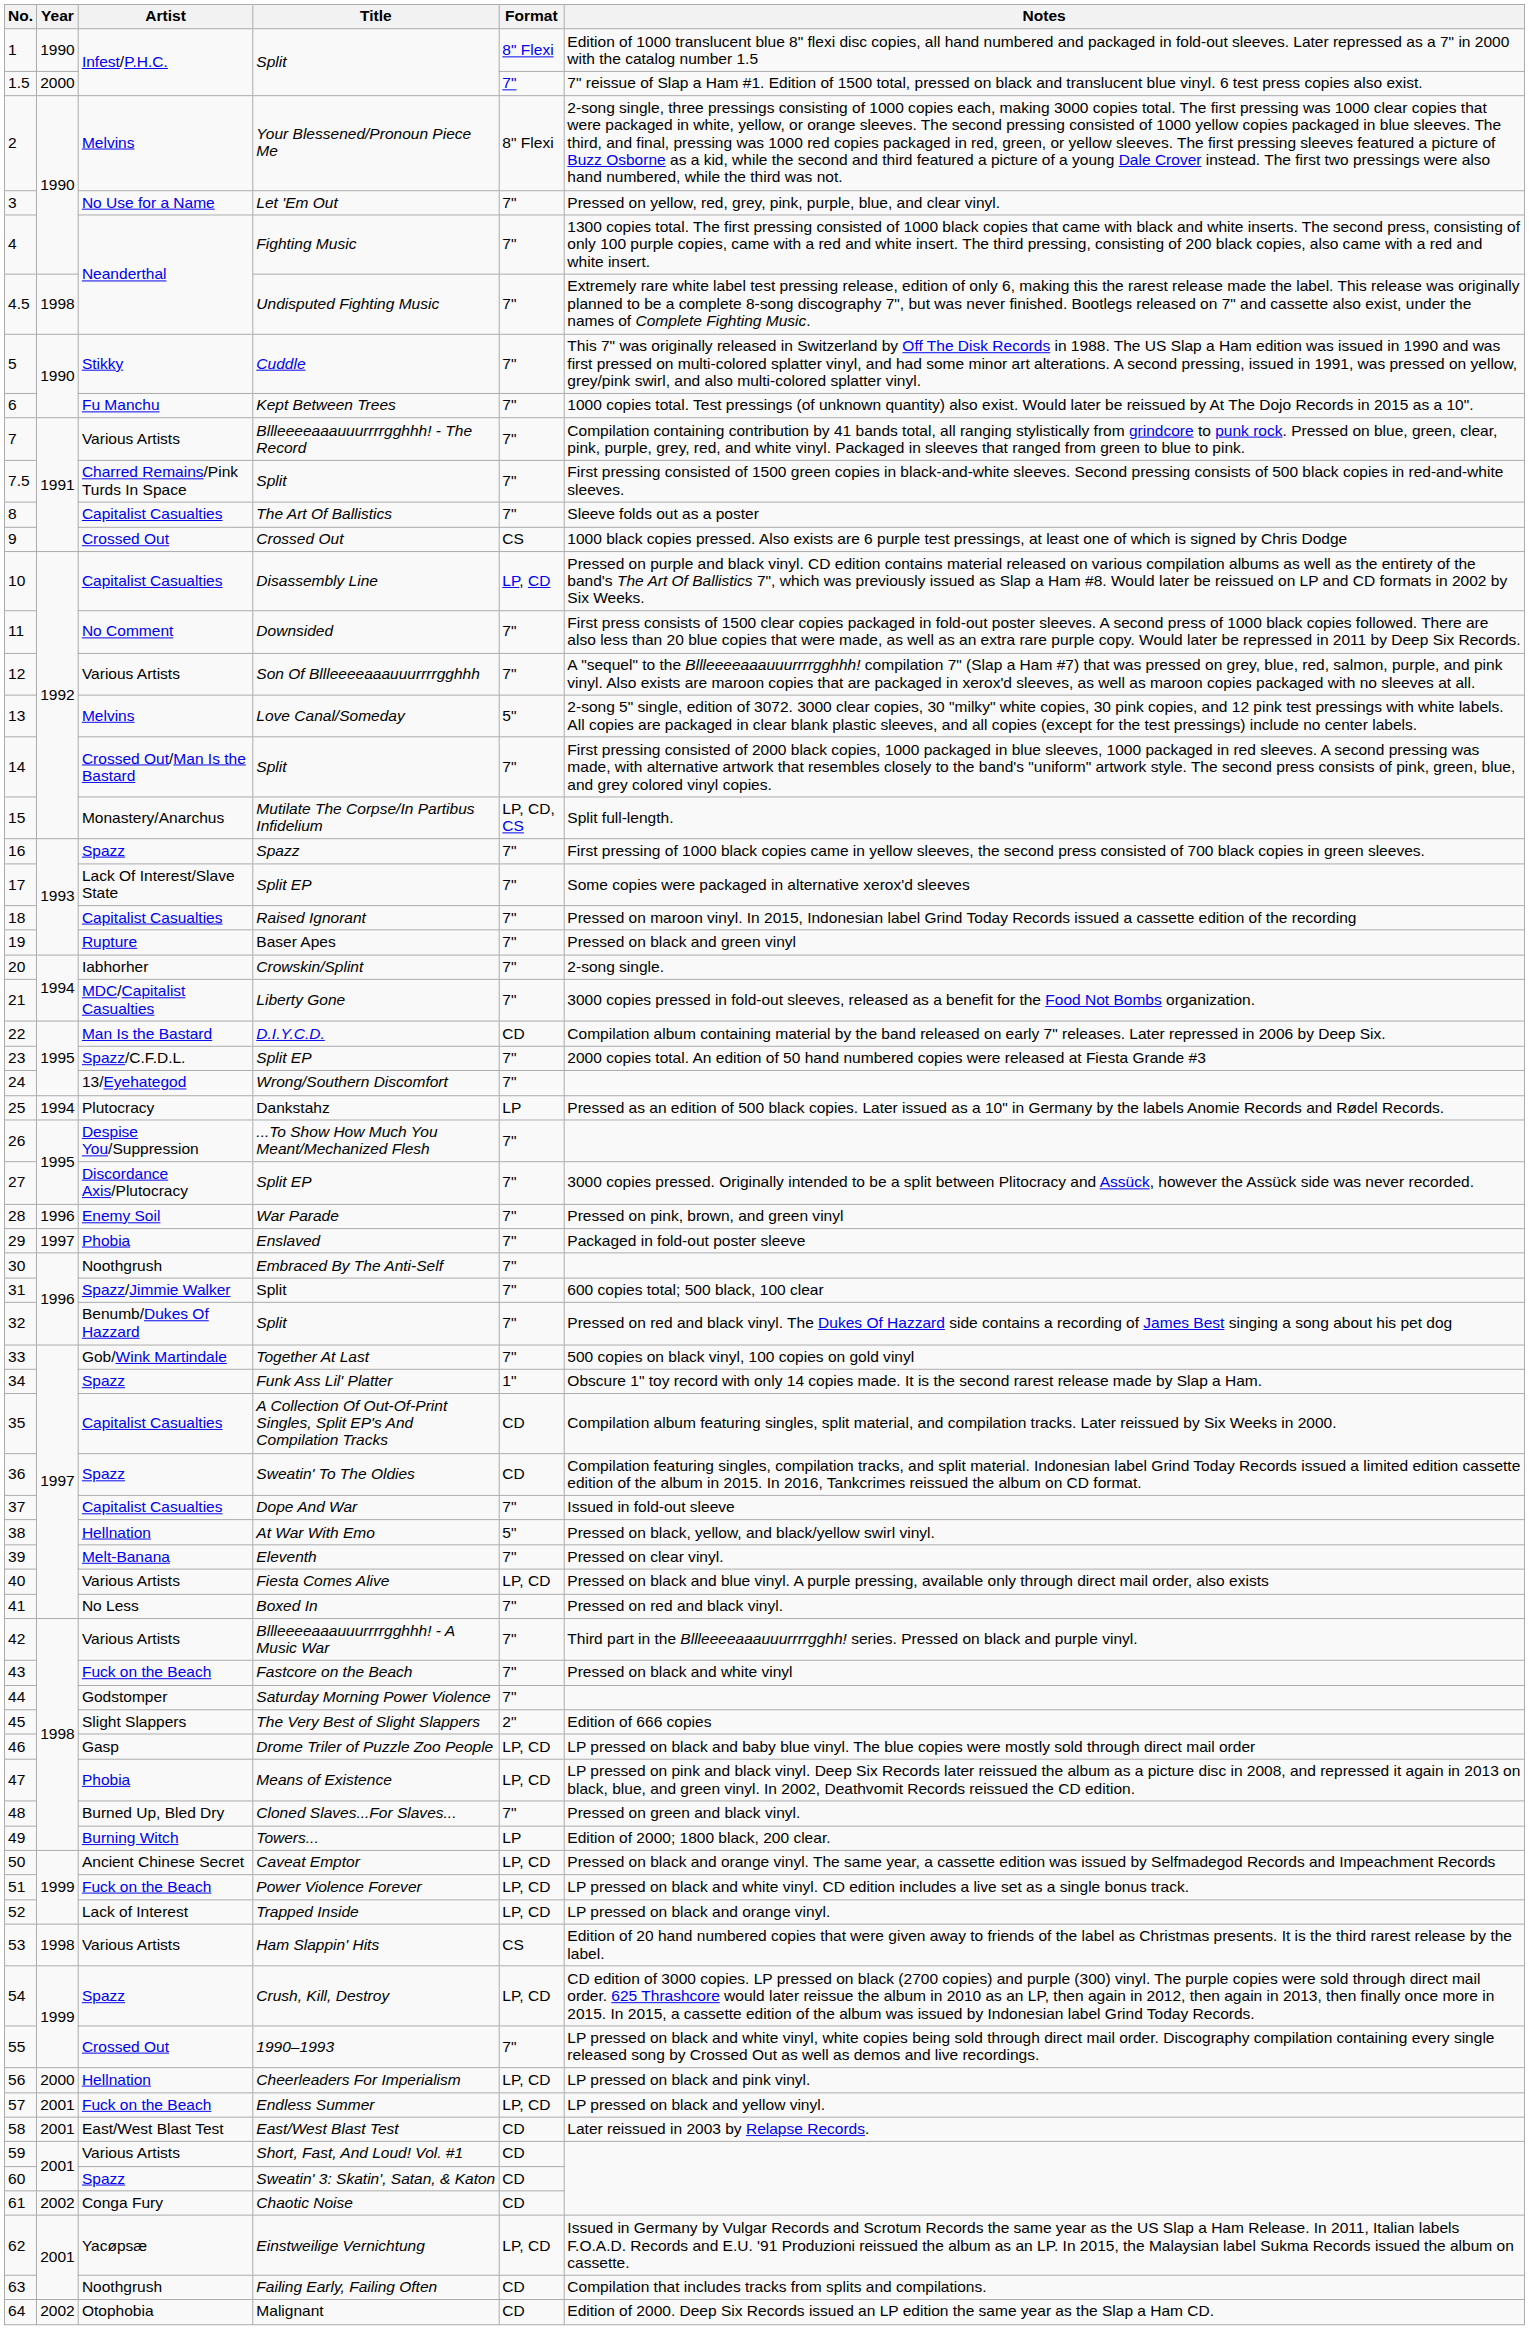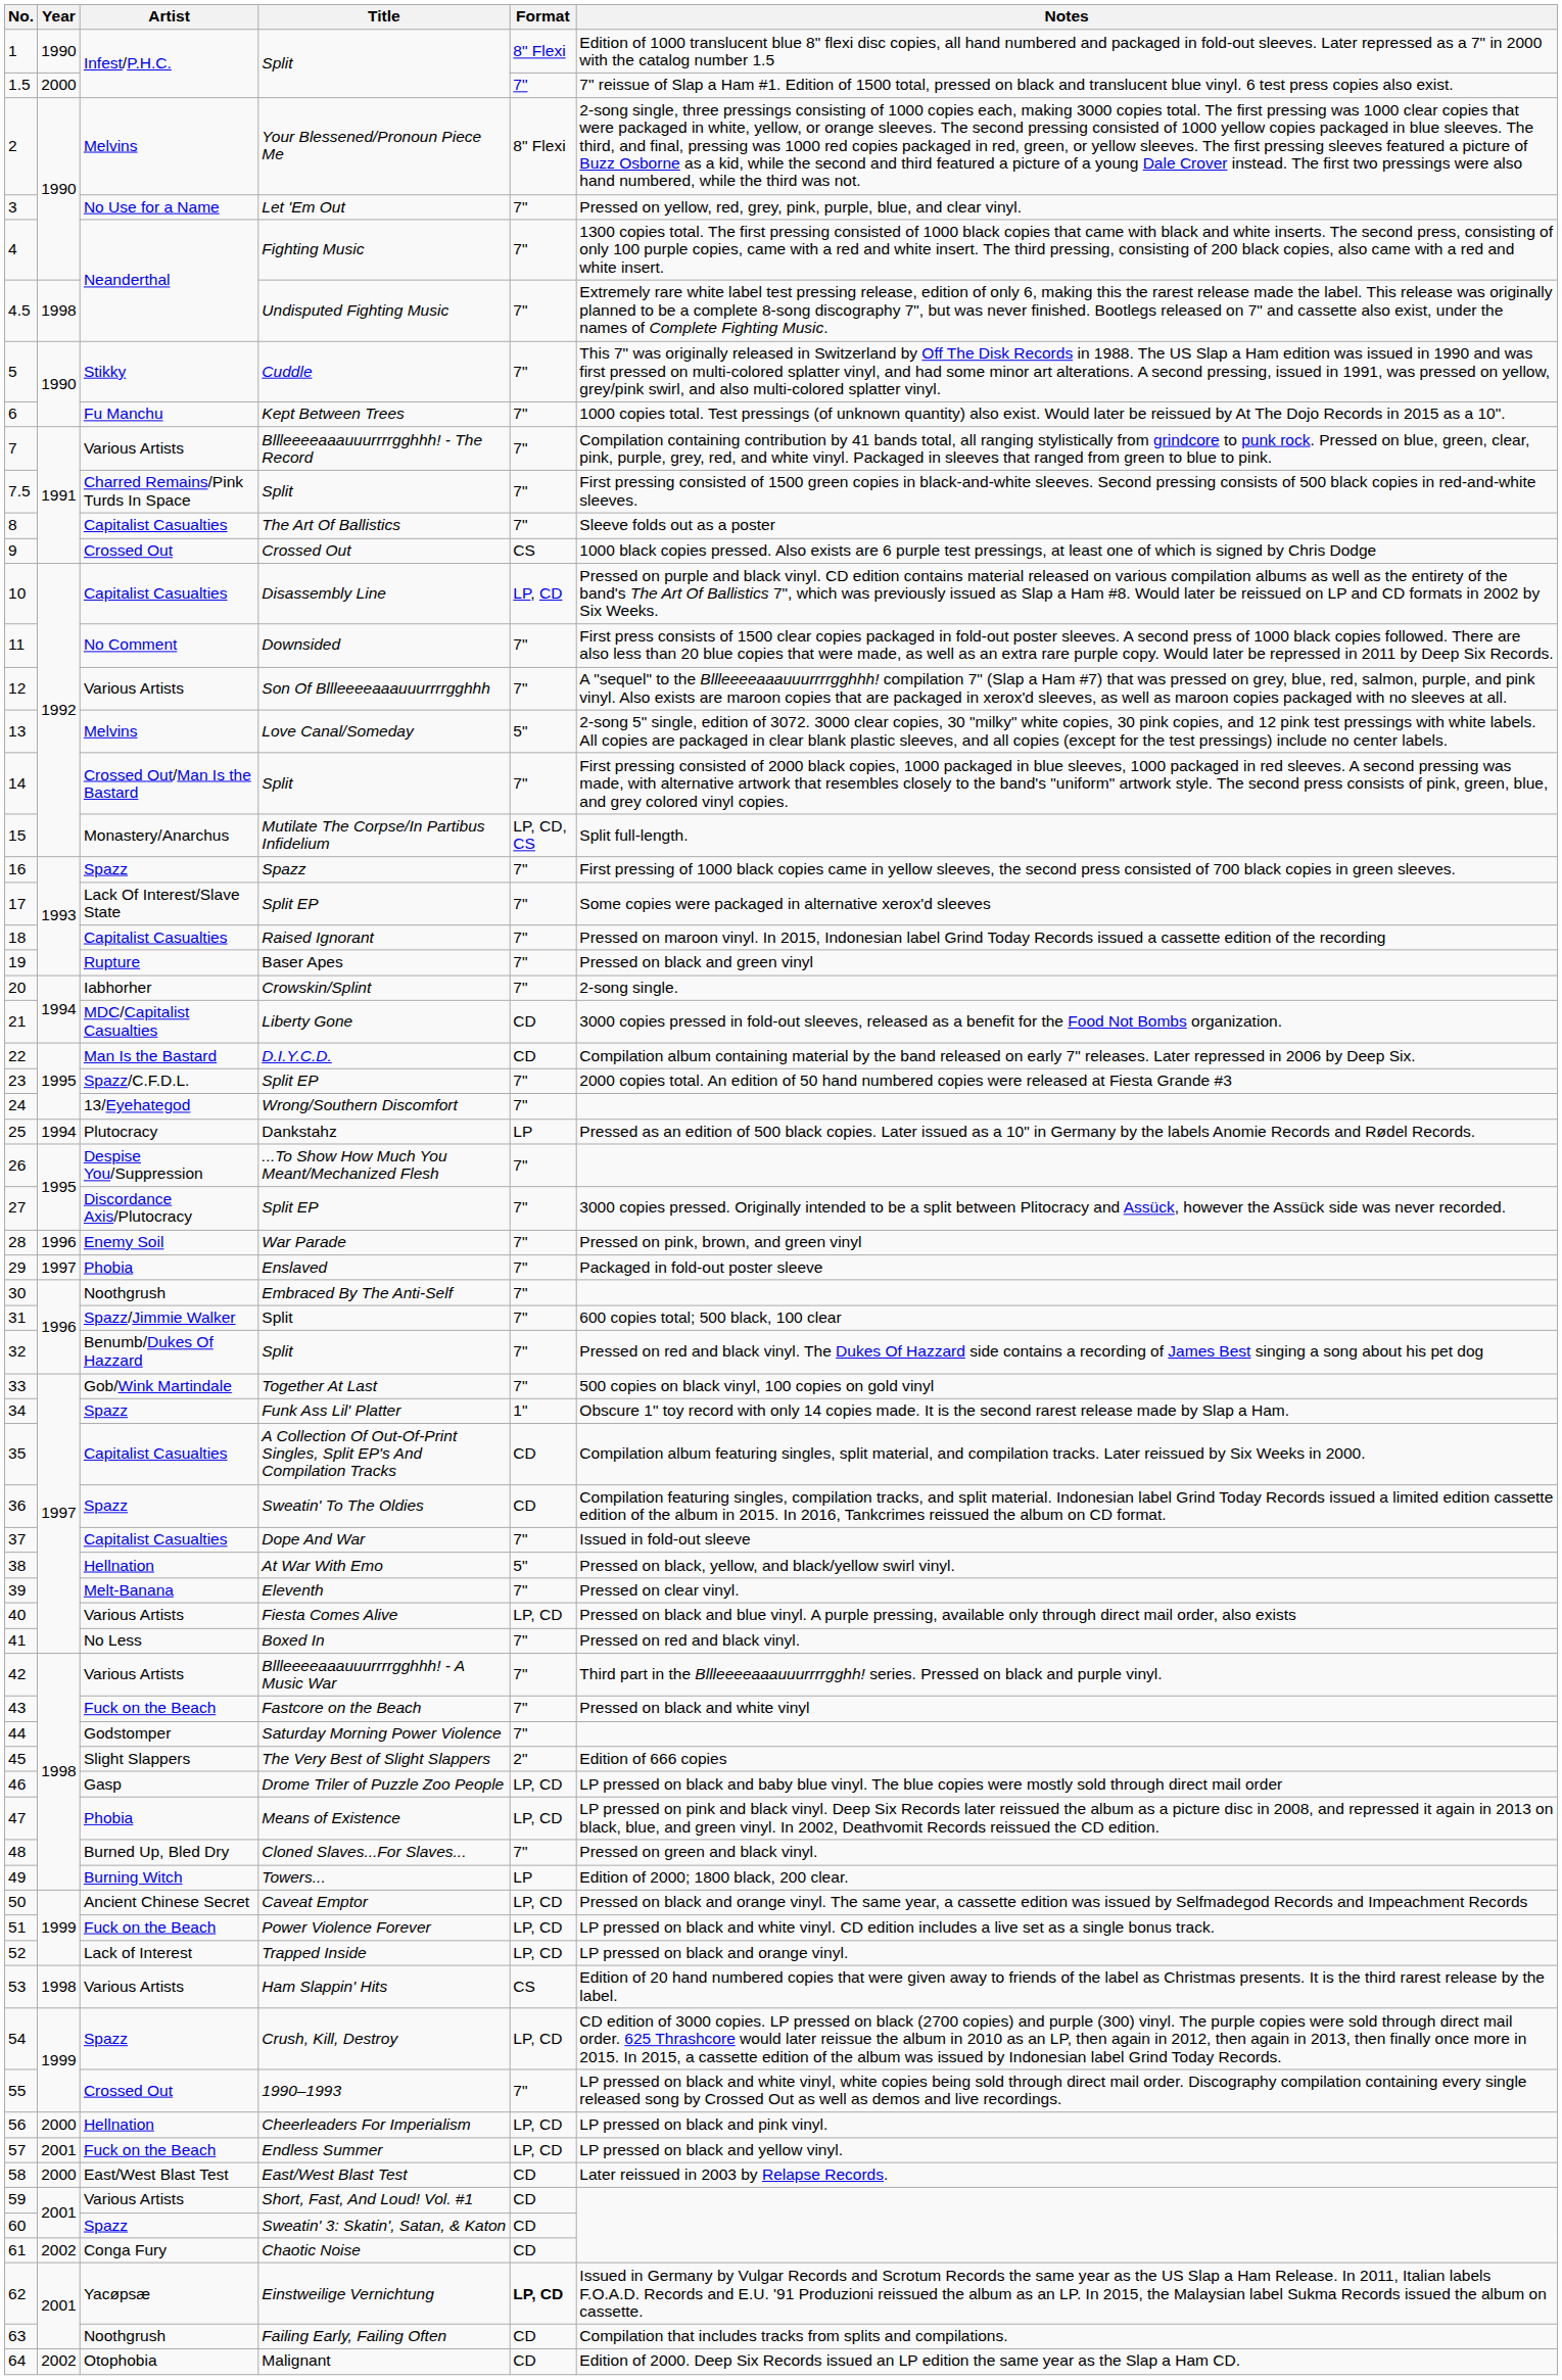21 | Format: 7" -> CD
58 | Year: 2001 -> 2000
62 | Format: normal -> bold
